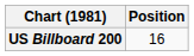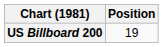US Billboard 200 | Position: 16 -> 19
